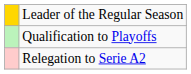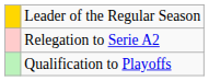rows swapped: Qualification to Playoffs <-> Relegation to Serie A2
